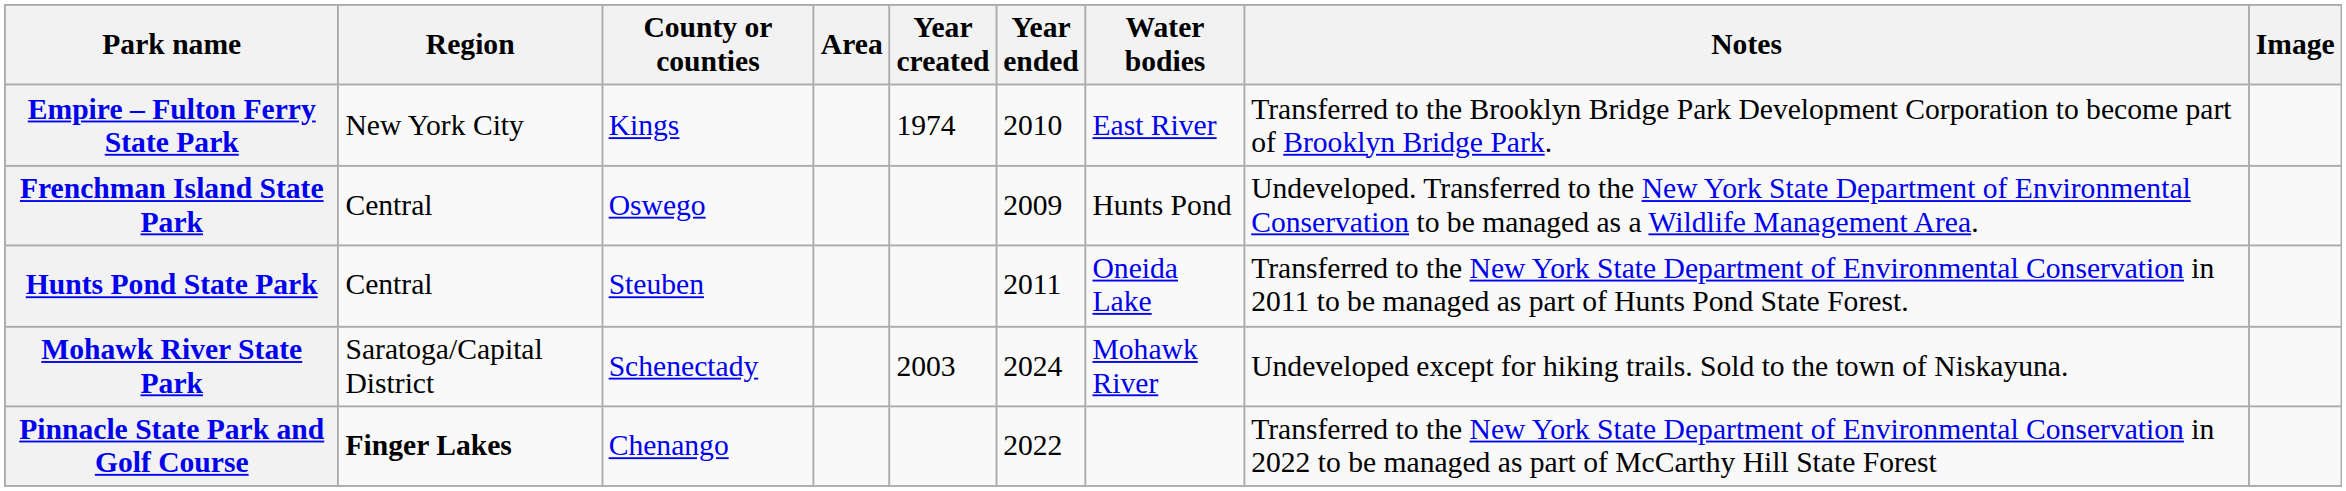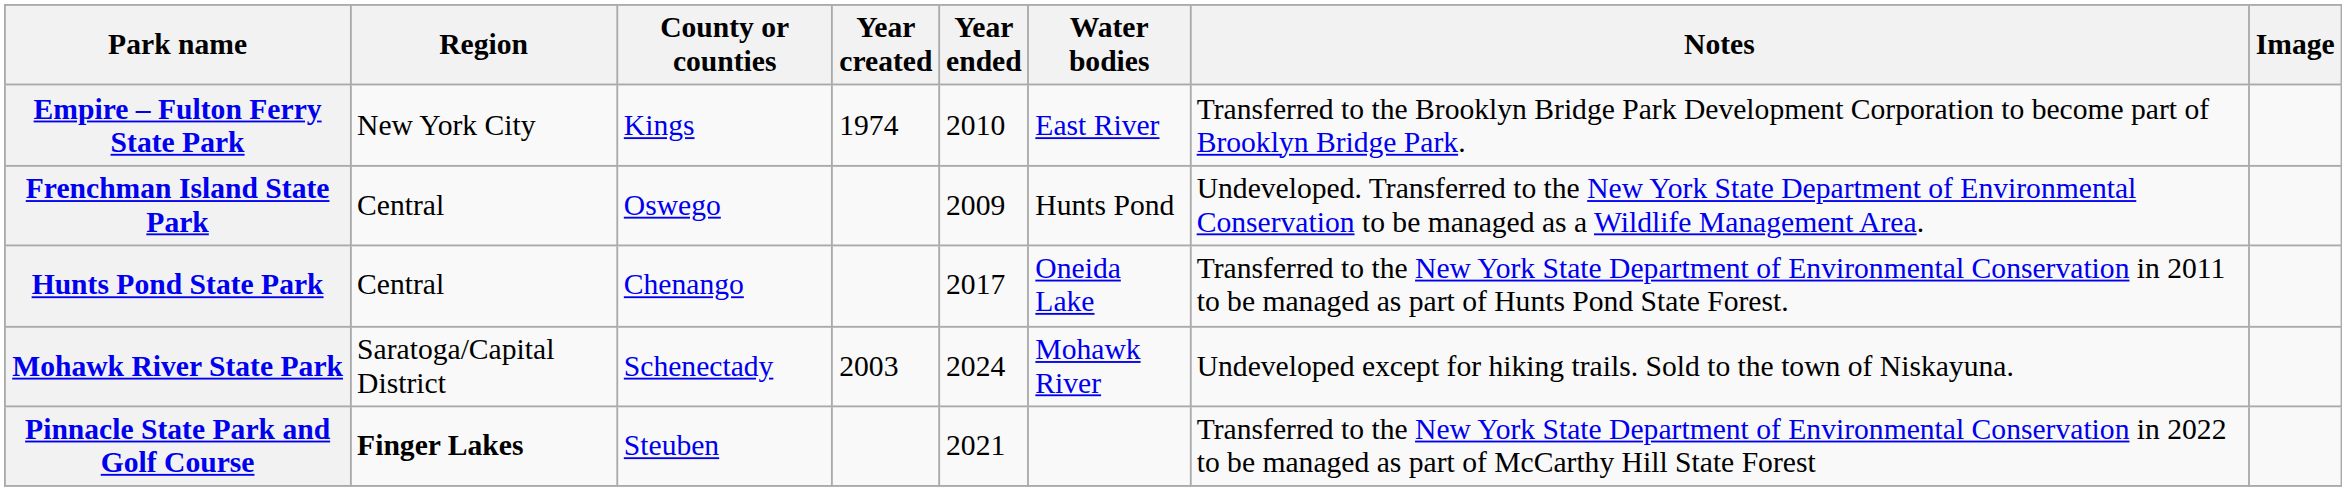- column: Area
Hunts Pond State Park | County or counties: Steuben -> Chenango
Hunts Pond State Park | Year ended: 2011 -> 2017
Pinnacle State Park and Golf Course | County or counties: Chenango -> Steuben
Pinnacle State Park and Golf Course | Year ended: 2022 -> 2021
